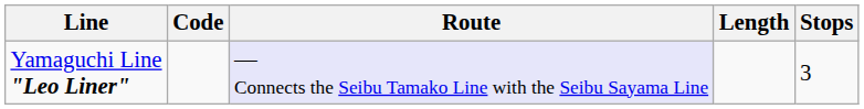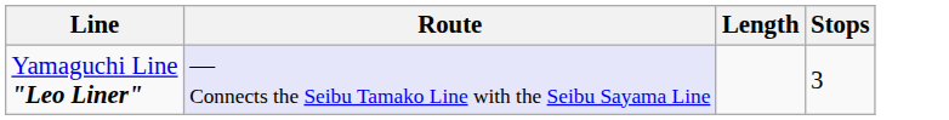- column: Code
